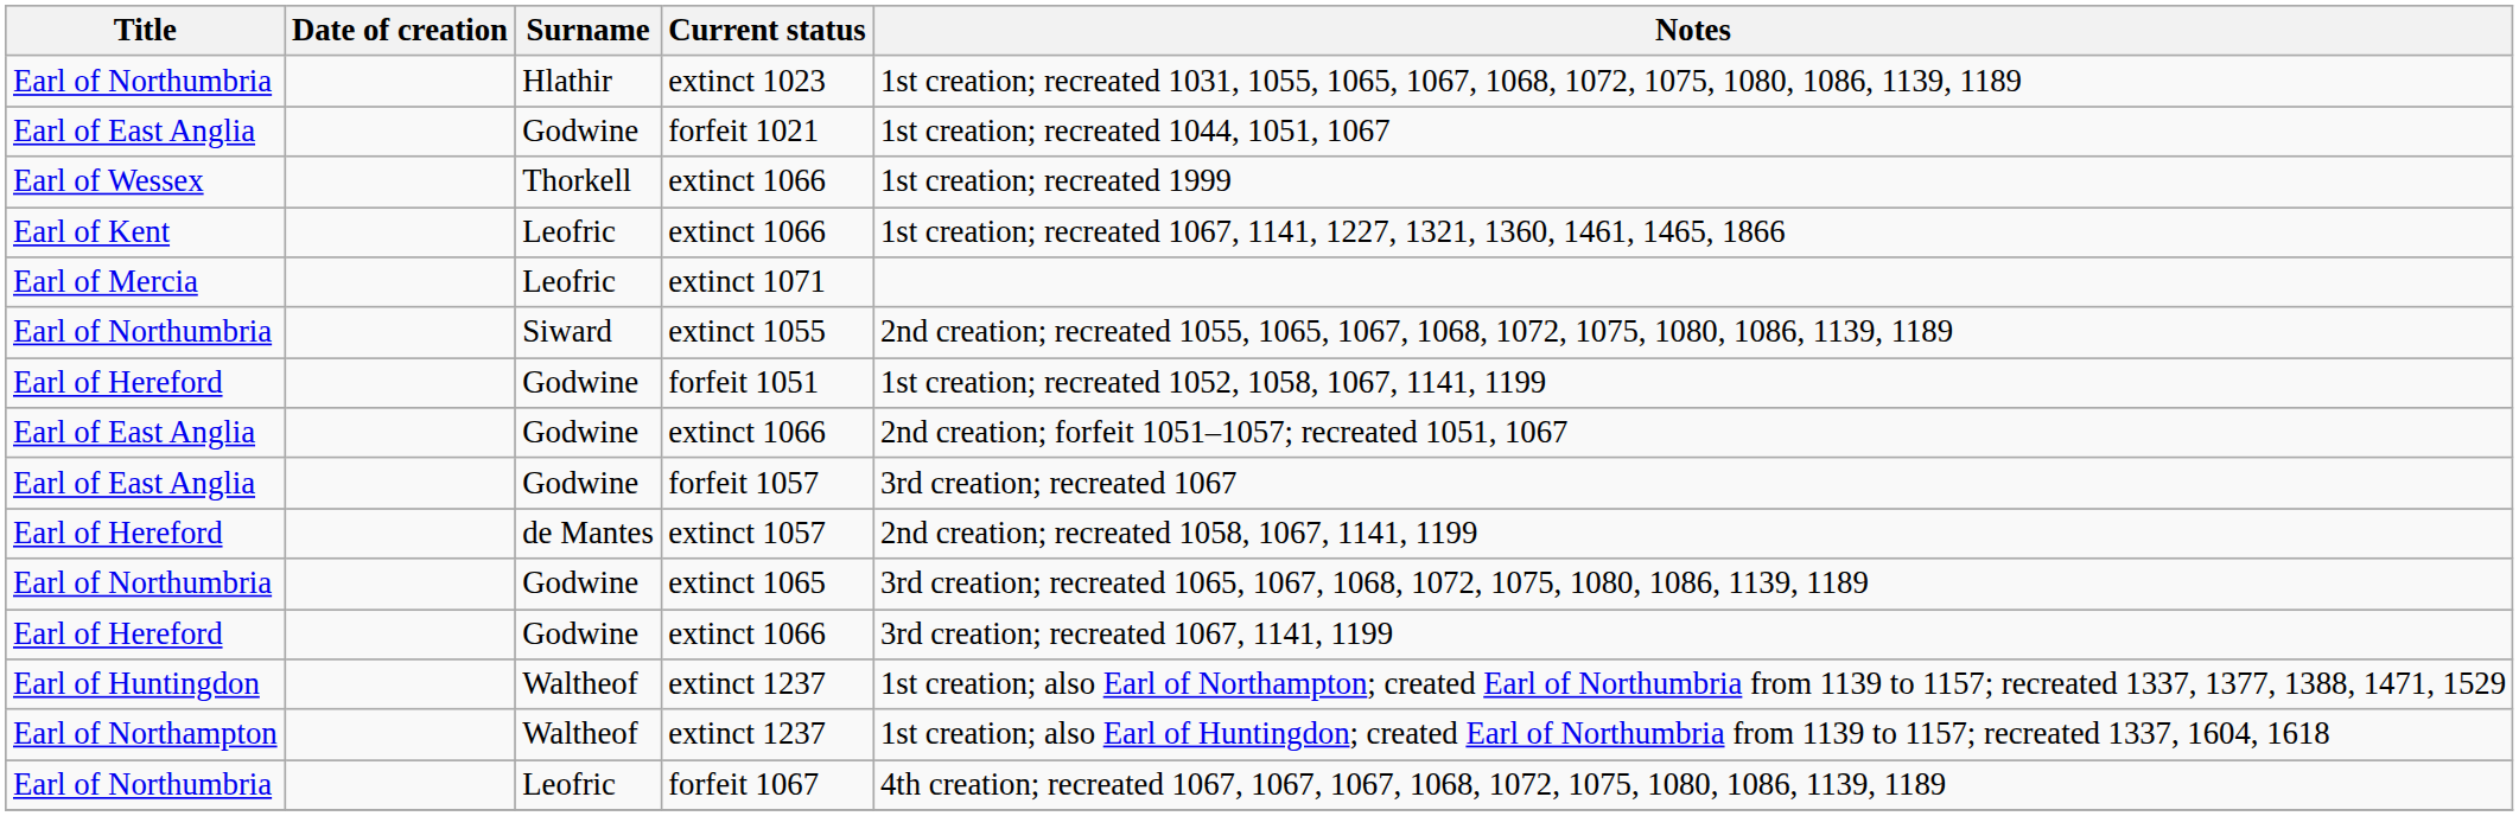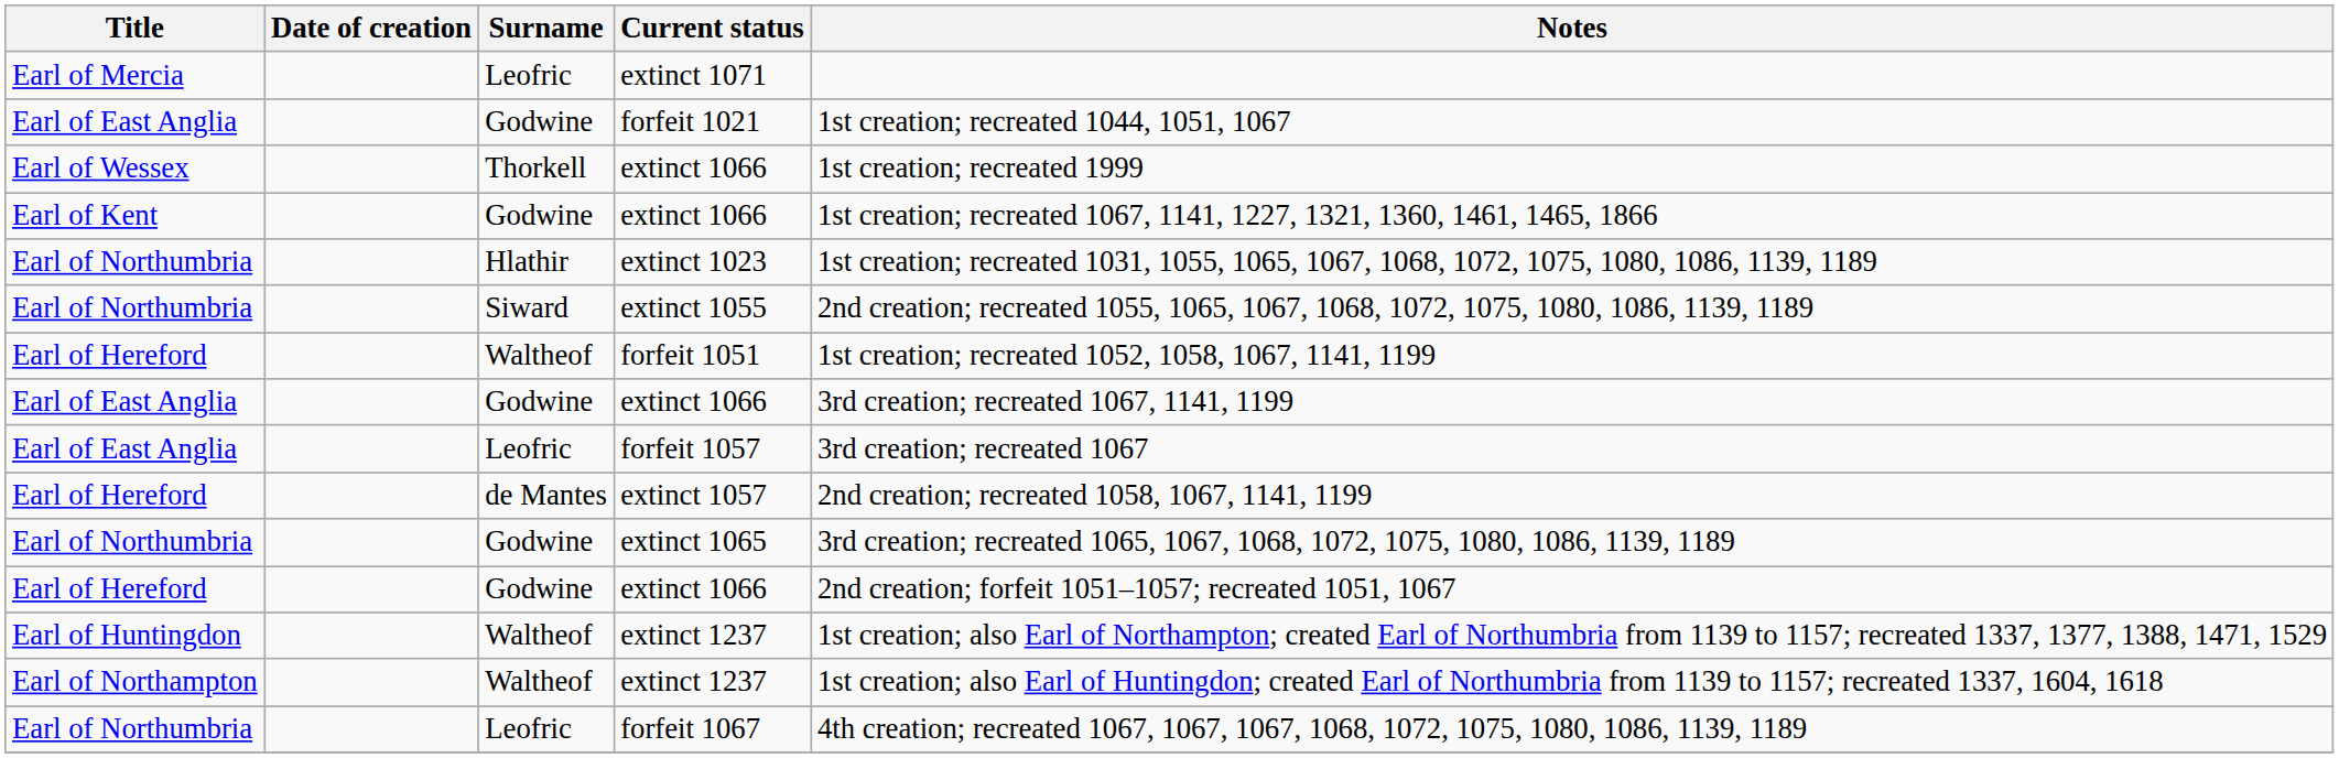rows swapped: extinct 1023 <-> extinct 1071
Earl of Kent / extinct 1066 | Surname: Leofric -> Godwine
forfeit 1051 | Surname: Godwine -> Waltheof
Earl of East Anglia / extinct 1066 | Notes: 2nd creation; forfeit 1051–1057; recreated 1051, 1067 -> 3rd creation; recreated 1067, 1141, 1199
forfeit 1057 | Surname: Godwine -> Leofric
Earl of Hereford / extinct 1066 | Notes: 3rd creation; recreated 1067, 1141, 1199 -> 2nd creation; forfeit 1051–1057; recreated 1051, 1067
